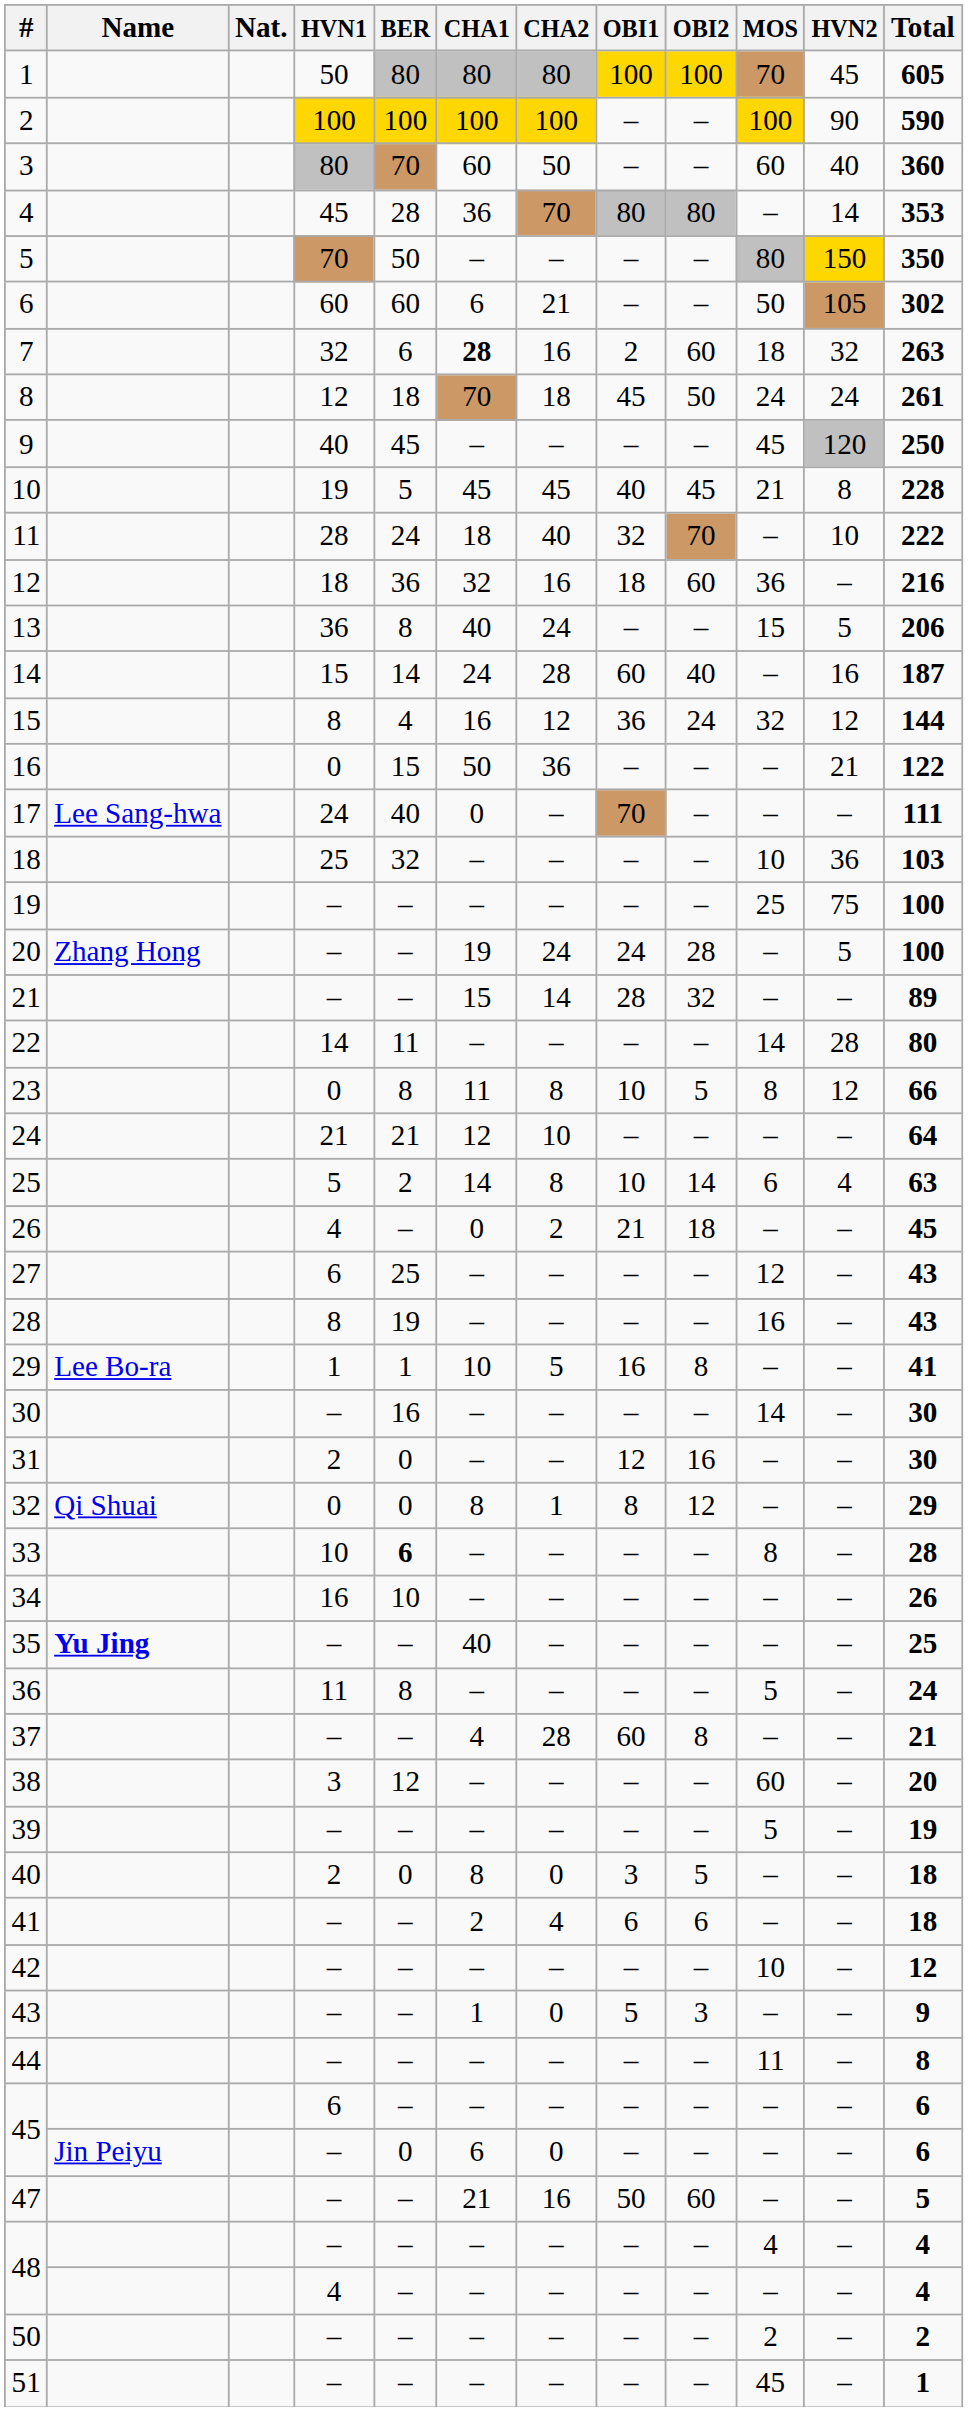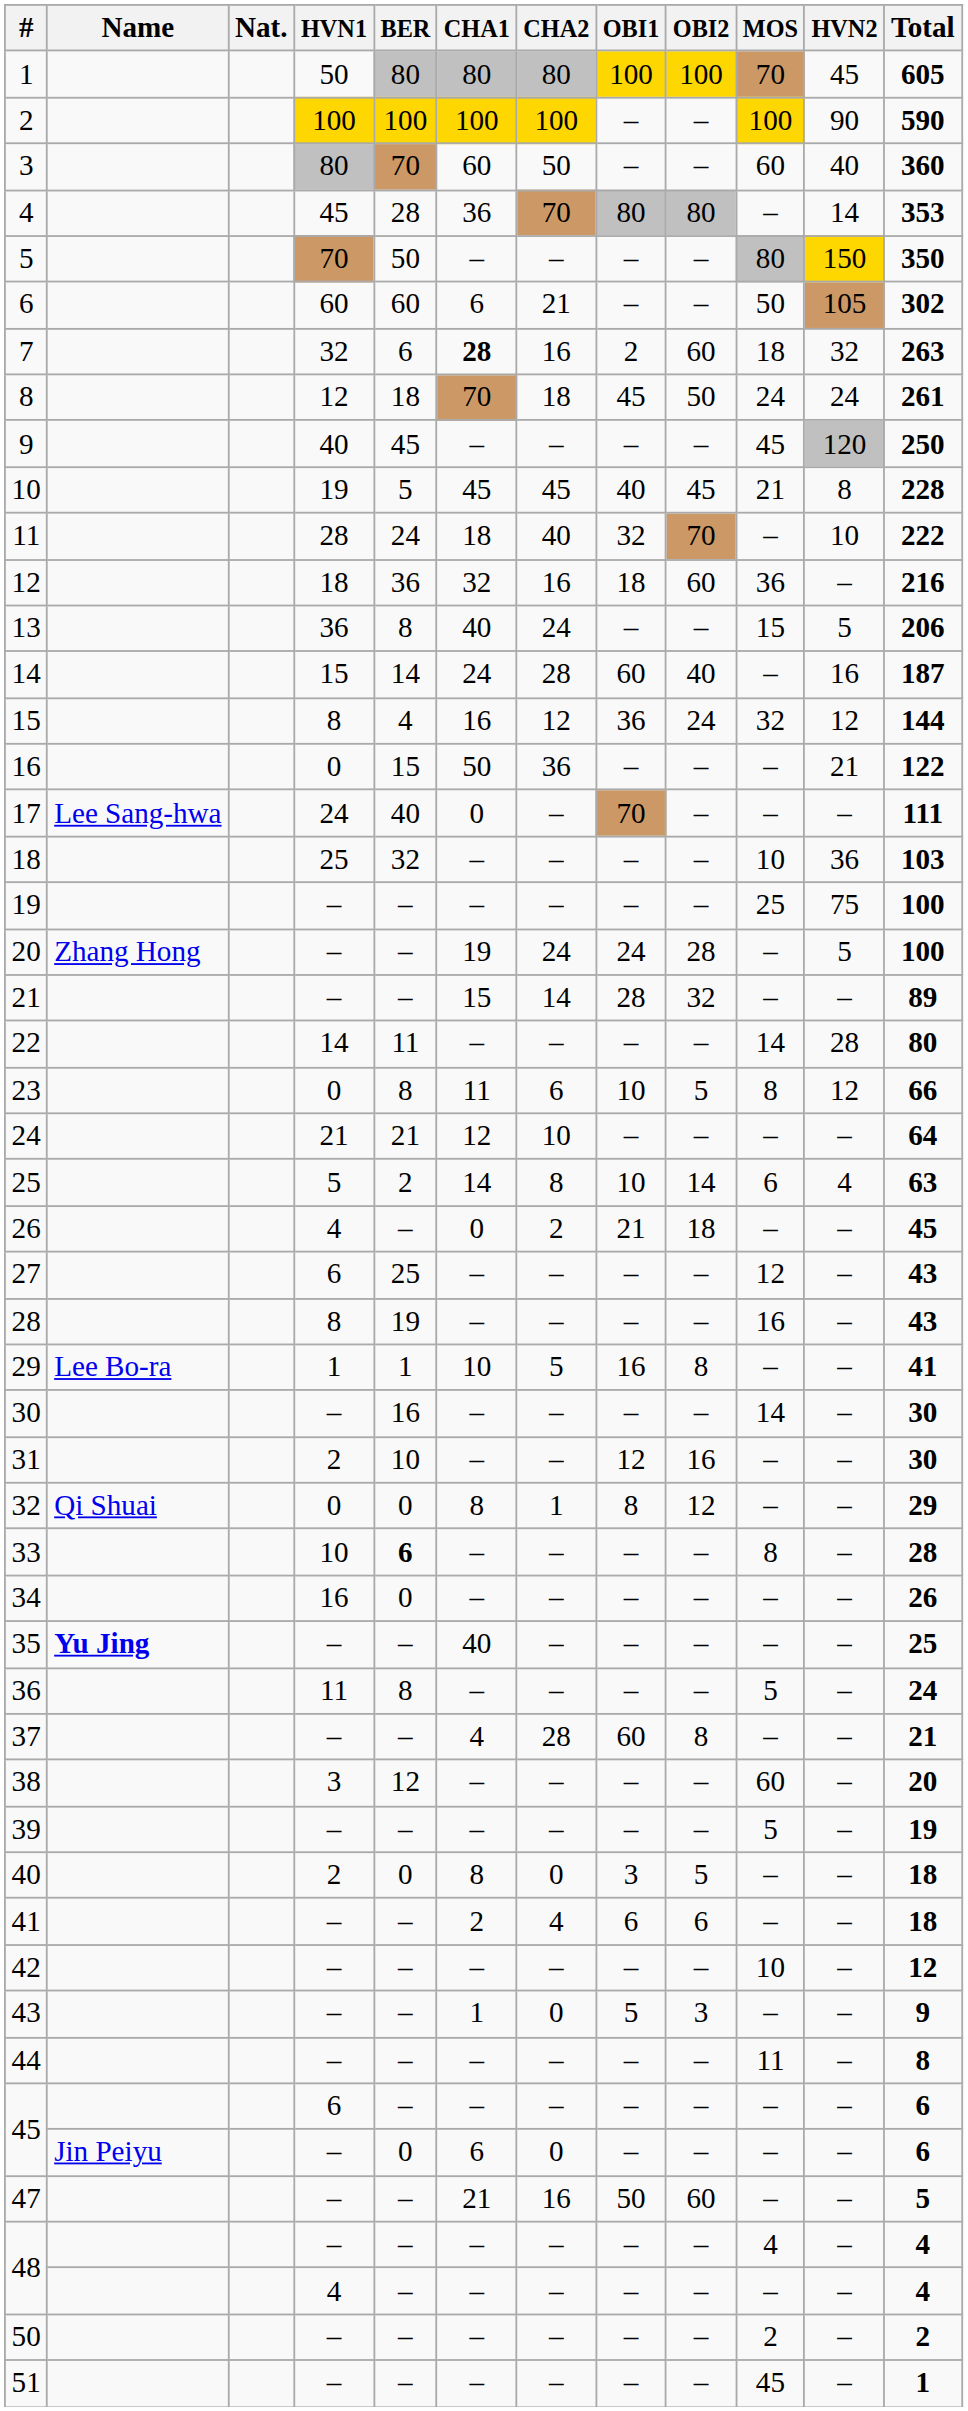23 | CHA2: 8 -> 6
31 | BER: 0 -> 10
34 | BER: 10 -> 0
